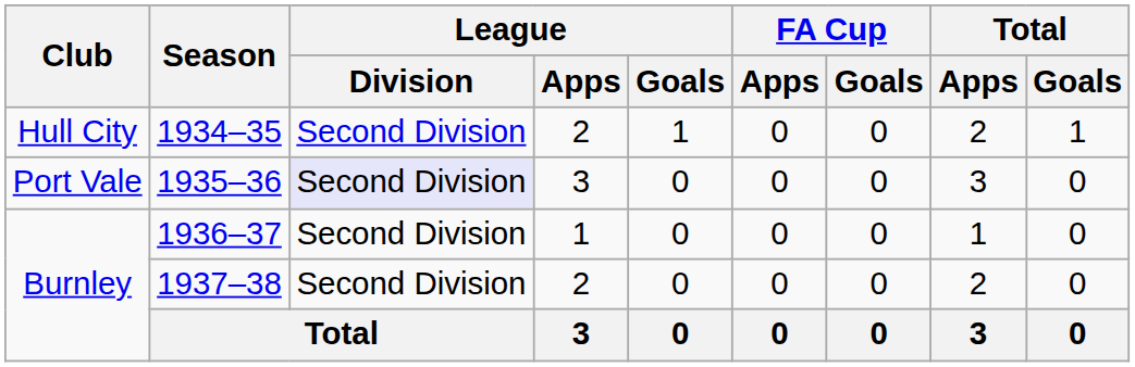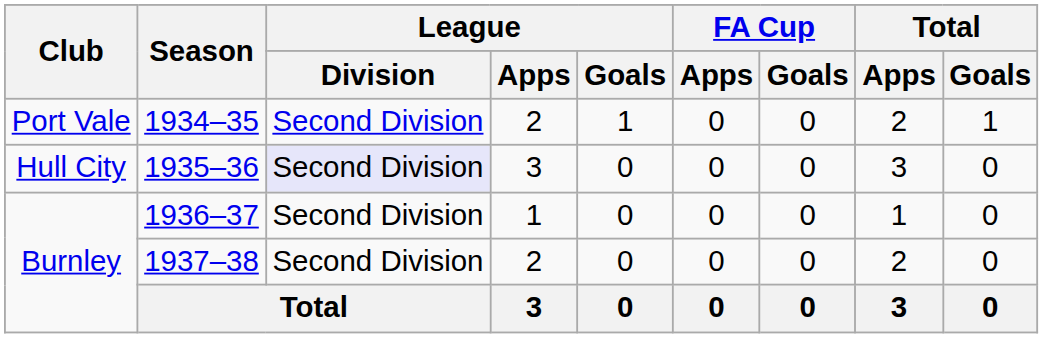1934–35 | Club: Hull City -> Port Vale
1935–36 | Club: Port Vale -> Hull City
